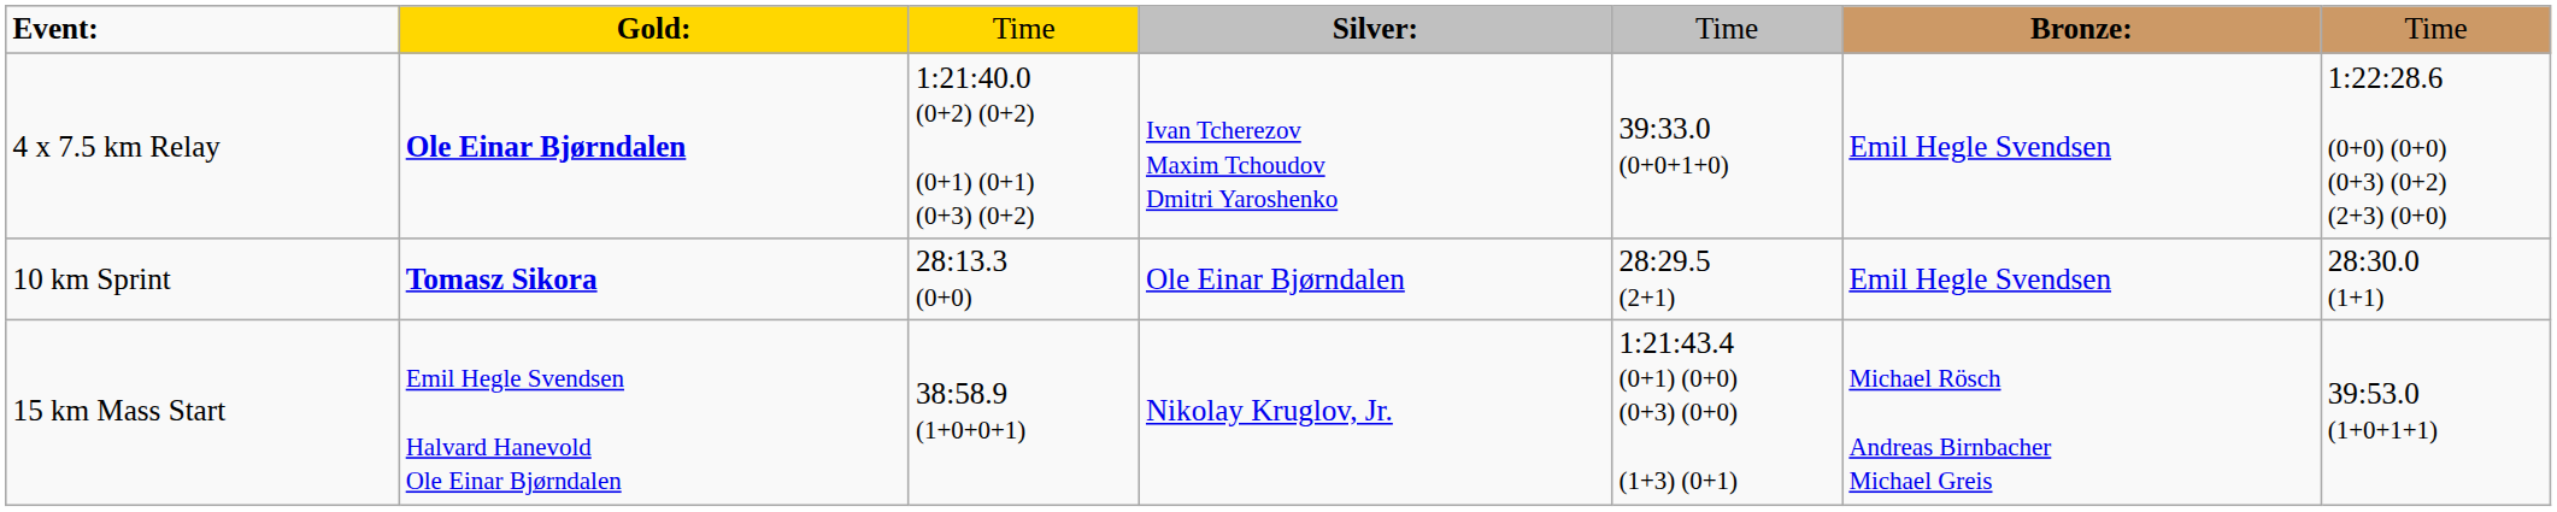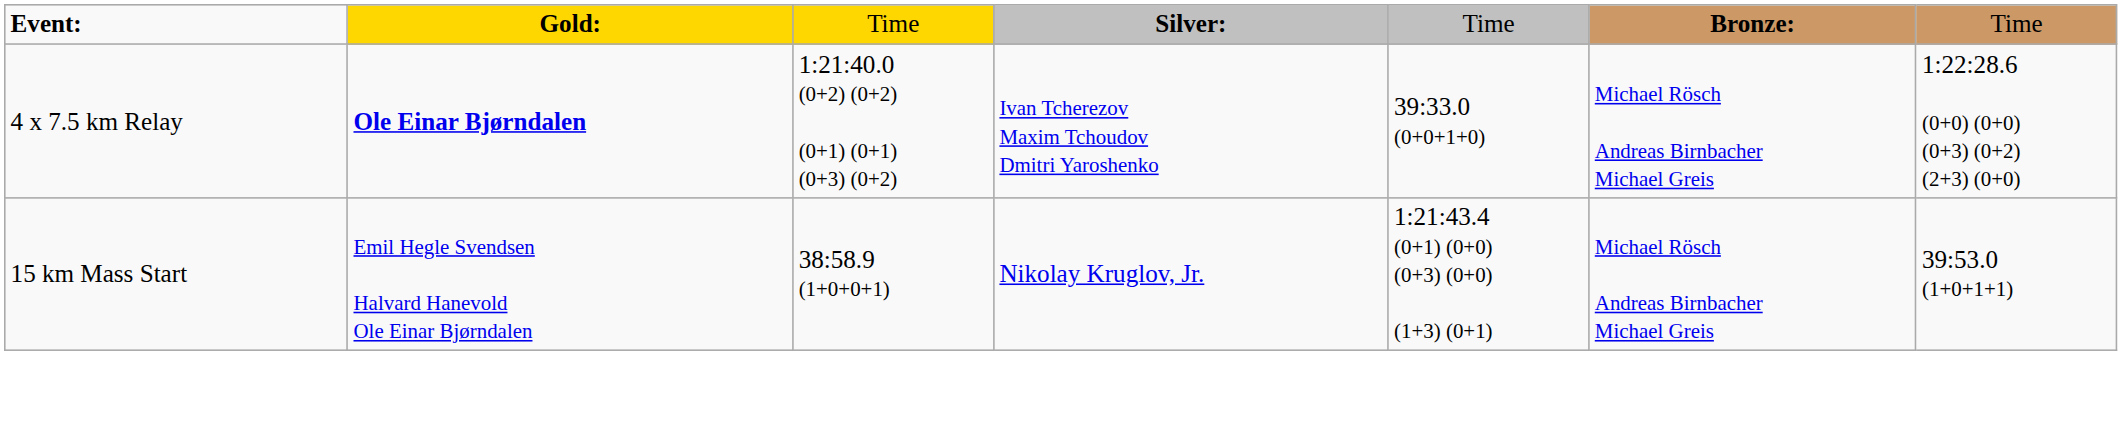4 x 7.5 km Relay | column 6: Emil Hegle Svendsen -> Michael Rösch Andreas Birnbacher Michael Greis
- row: 10 km Sprint | Tomasz Sikora | 28:13.3 (0+0) | Ole Einar Bjørndalen | 28:29.5 (2+1) | Emil Hegle Svendsen | 28:30.0 (1+1)
